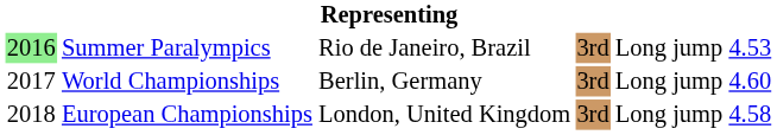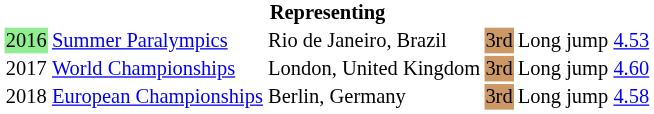World Championships | column 3: Berlin, Germany -> London, United Kingdom
European Championships | column 3: London, United Kingdom -> Berlin, Germany
